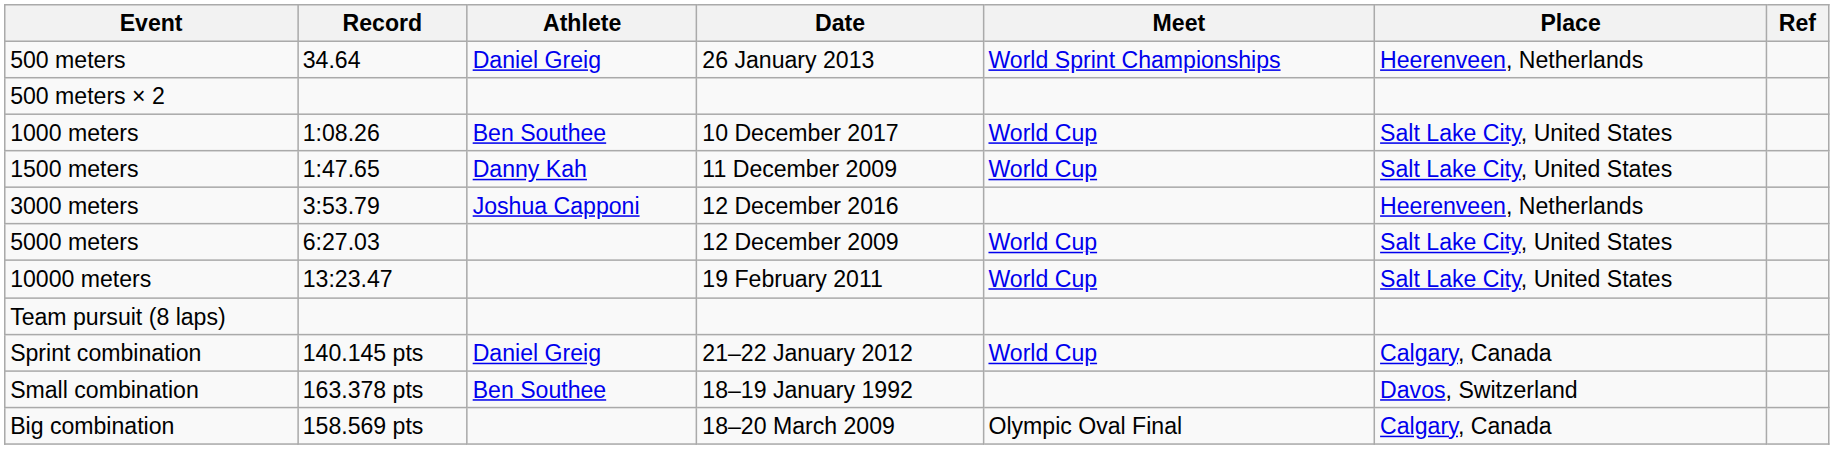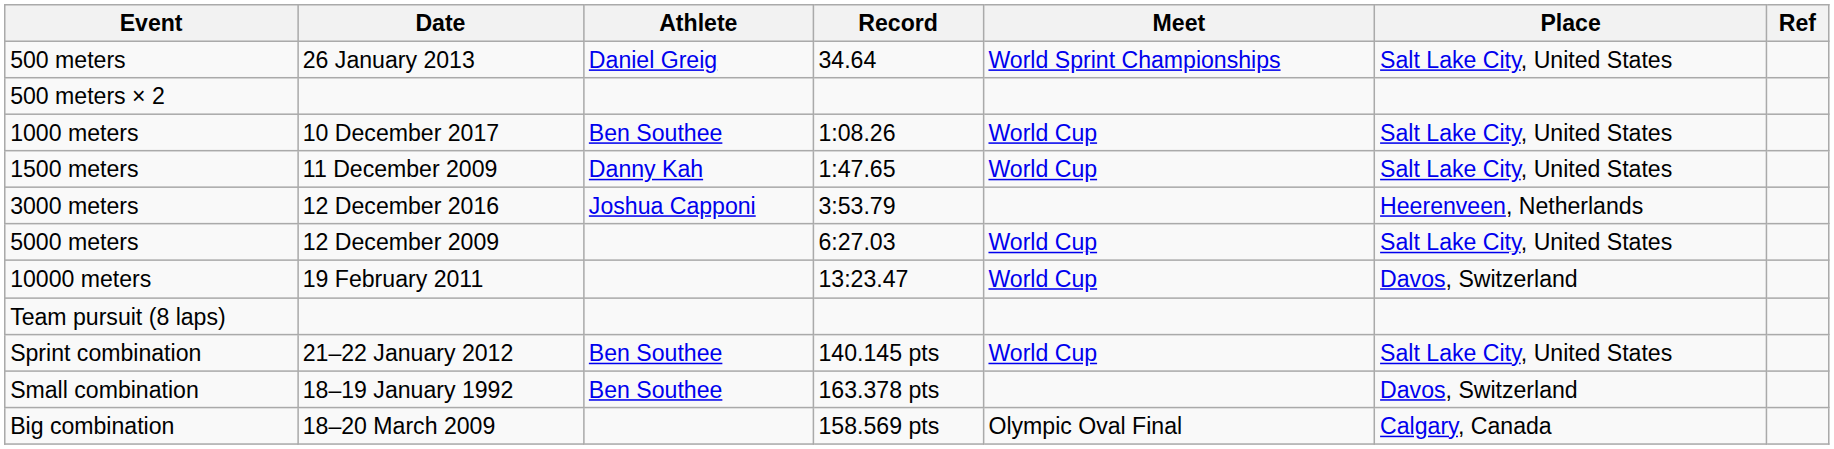columns swapped: Record <-> Date
500 meters | Place: Heerenveen, Netherlands -> Salt Lake City, United States
10000 meters | Place: Salt Lake City, United States -> Davos, Switzerland
Sprint combination | Athlete: Daniel Greig -> Ben Southee
Sprint combination | Place: Calgary, Canada -> Salt Lake City, United States
